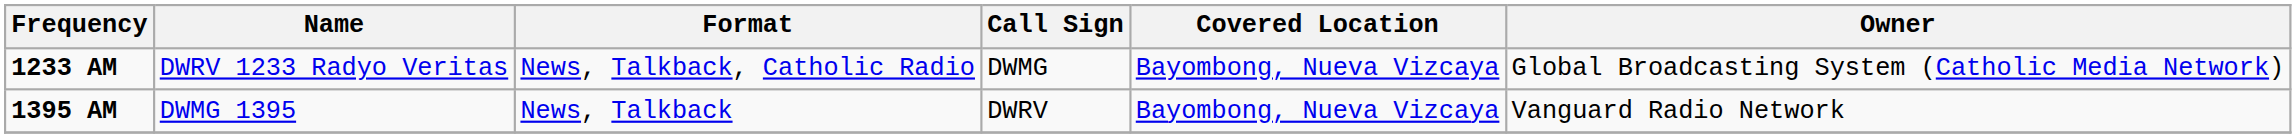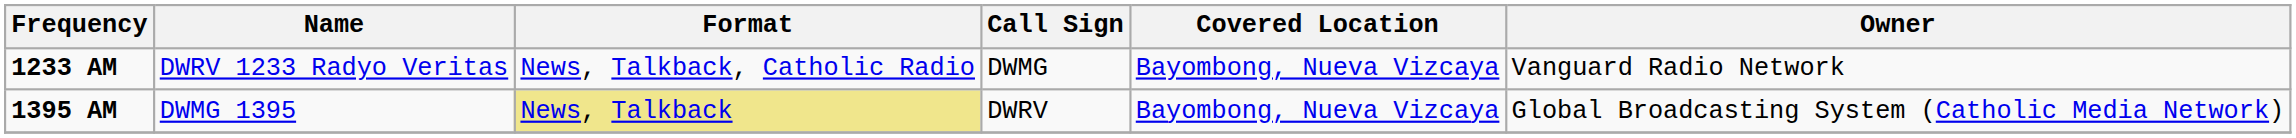1233 AM | Owner: Global Broadcasting System (Catholic Media Network) -> Vanguard Radio Network
1395 AM | Format: no background -> khaki background
1395 AM | Owner: Vanguard Radio Network -> Global Broadcasting System (Catholic Media Network)
